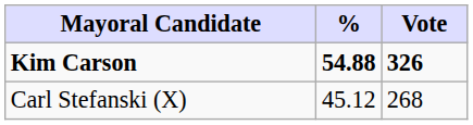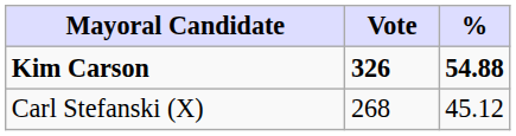columns swapped: Vote <-> %
